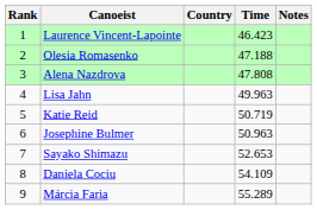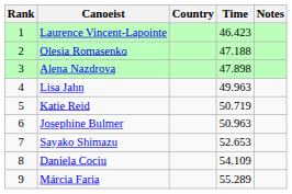Alena Nazdrova | Time: 47.808 -> 47.898
